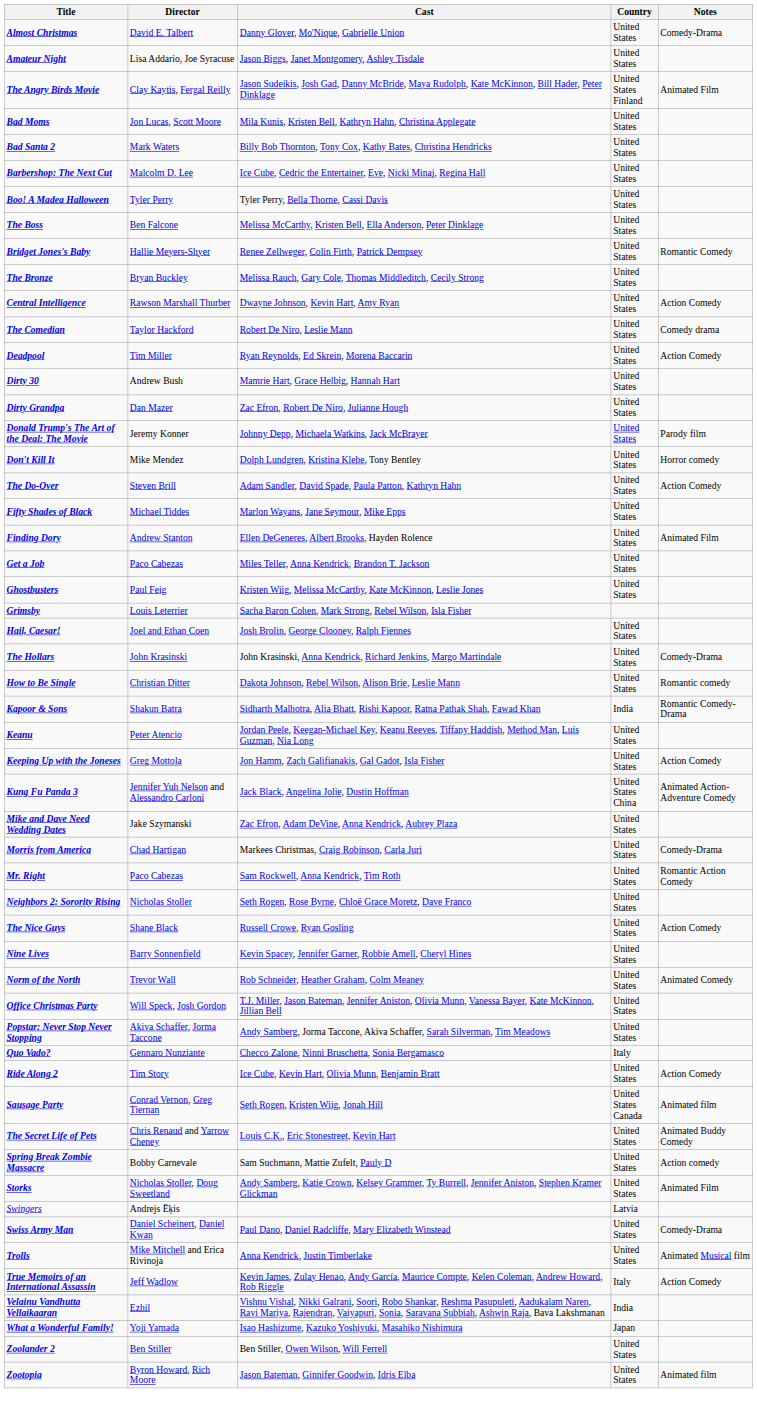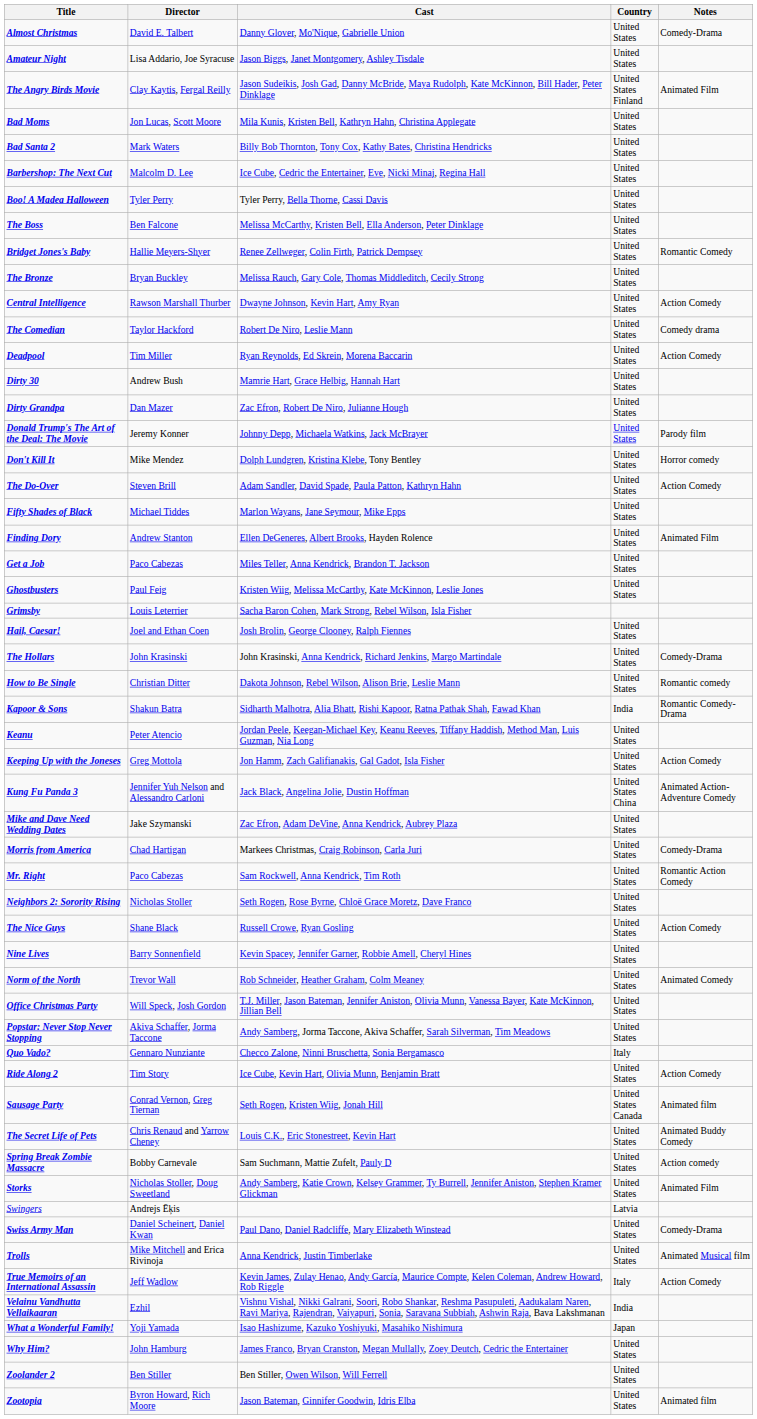+ row: Why Him? | John Hamburg | James Franco, Bryan Cranston, Megan Mullally, Zoey Deutch, Cedric the Entertainer | United States
